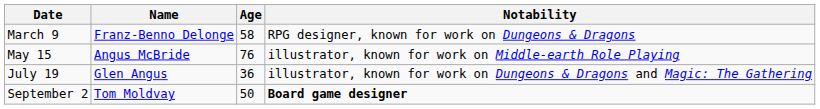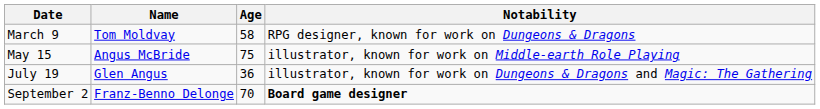March 9 | Name: Franz-Benno Delonge -> Tom Moldvay
May 15 | Age: 76 -> 75
September 2 | Name: Tom Moldvay -> Franz-Benno Delonge
September 2 | Age: 50 -> 70
